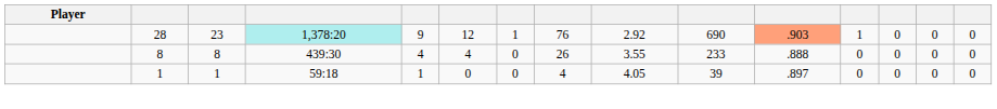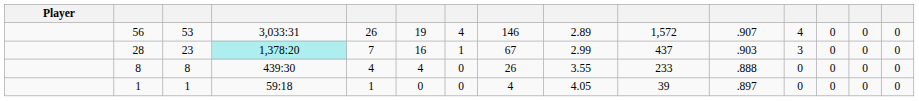+ row: 56 | 53 | 3,033:31 | 26 | 19 | 4 | 146 | 2.89 | 1,572 | .907 | 4 | 0 | 0 | 0
28 | column 5: 9 -> 7
28 | column 6: 12 -> 16
28 | column 8: 76 -> 67
28 | column 9: 2.92 -> 2.99
28 | column 10: 690 -> 437
28 | column 11: lightsalmon background -> no background
28 | column 12: 1 -> 3
